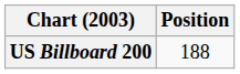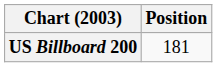US Billboard 200 | Position: 188 -> 181
